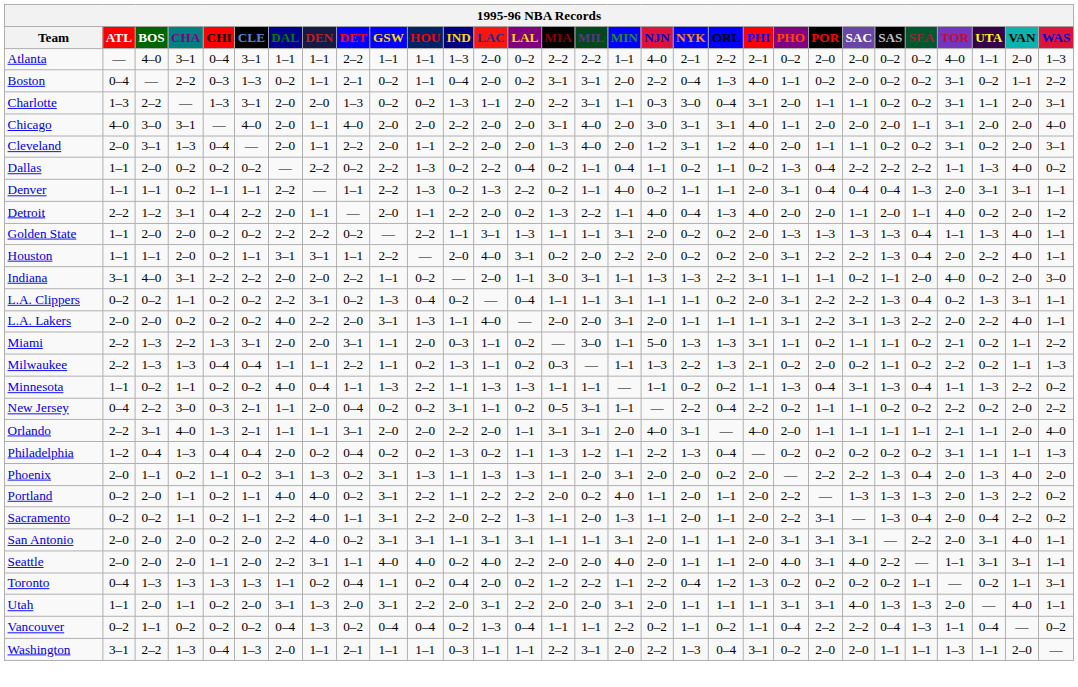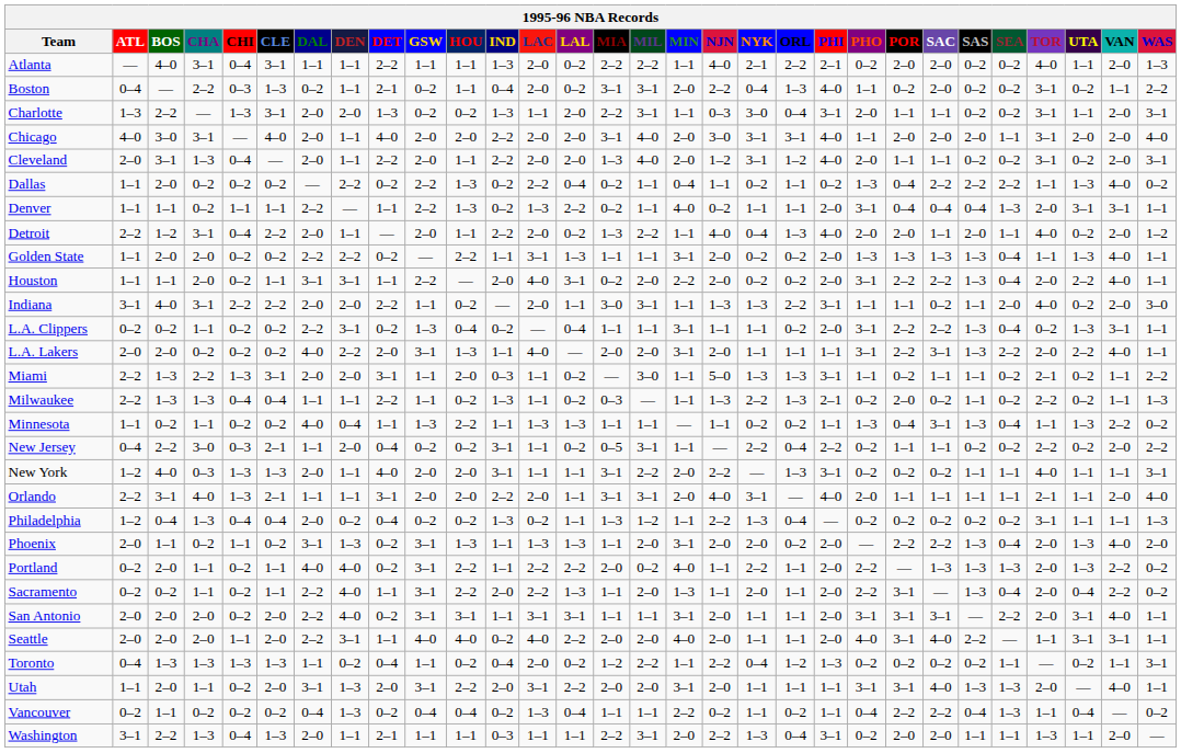+ row: New York | 1–2 | 4–0 | 0–3 | 1–3 | 1–3 | 2–0 | 1–1 | 4–0 | 2–0 | 2–0 | 3–1 | 1–1 | 1–1 | 3–1 | 2–2 | 2–0 | 2–2 | — | 1–3 | 3–1 | 0–2 | 0–2 | 0–2 | 1–1 | 1–1 | 4–0 | 1–1 | 1–1 | 3–1
Portland | NYK: 2–0 -> 2–2
